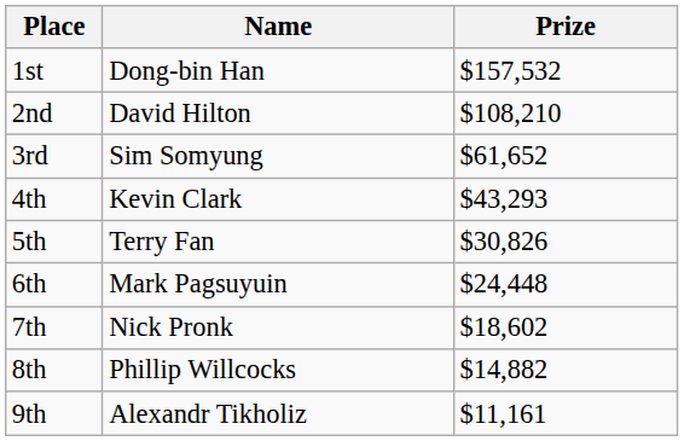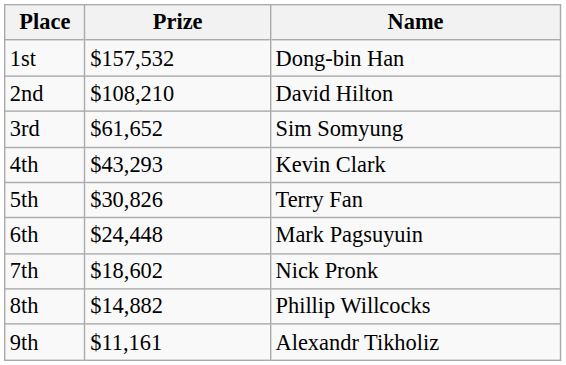columns swapped: Name <-> Prize
